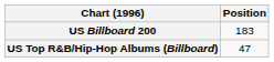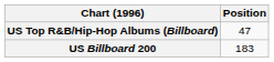rows swapped: US Billboard 200 <-> US Top R&B/Hip-Hop Albums (Billboard)
